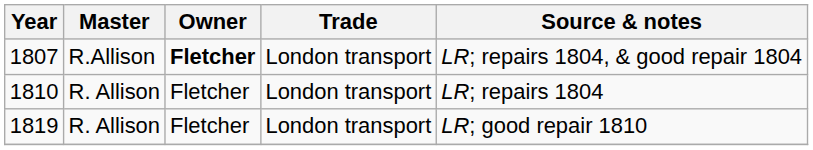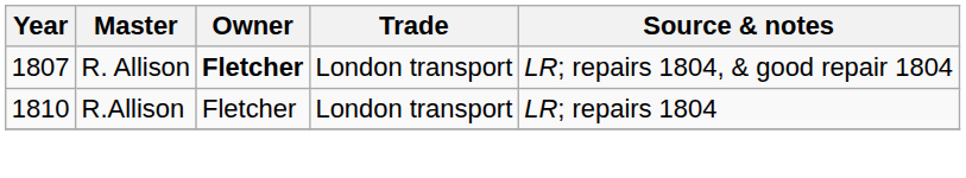1807 | Master: R.Allison -> R. Allison
1810 | Master: R. Allison -> R.Allison
- row: 1819 | R. Allison | Fletcher | London transport | LR; good repair 1810
